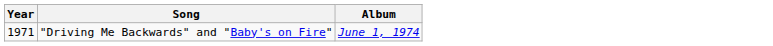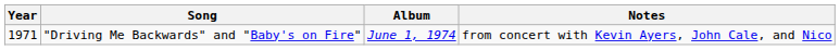+ column: Notes | from concert with Kevin Ayers, John Cale, and Nico
